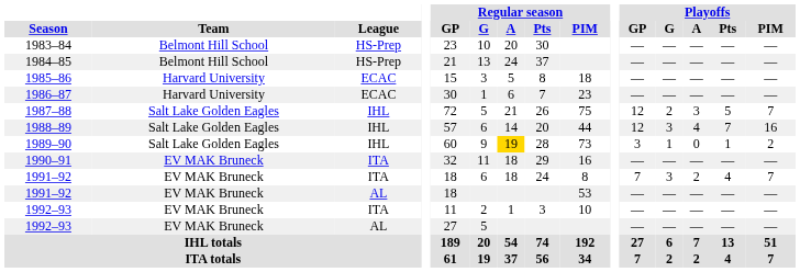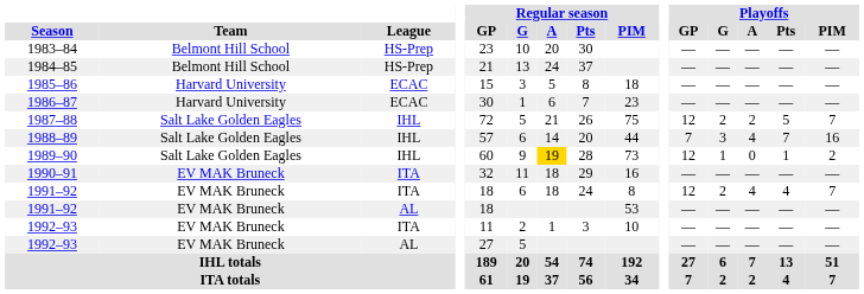1987–88 | Playoffs / A: 3 -> 2
1988–89 | Playoffs / GP: 12 -> 7
1989–90 | Playoffs / GP: 3 -> 12
1991–92 / ITA | Playoffs / GP: 7 -> 12
1991–92 / ITA | Playoffs / G: 3 -> 2
1991–92 / ITA | Playoffs / A: 2 -> 4
